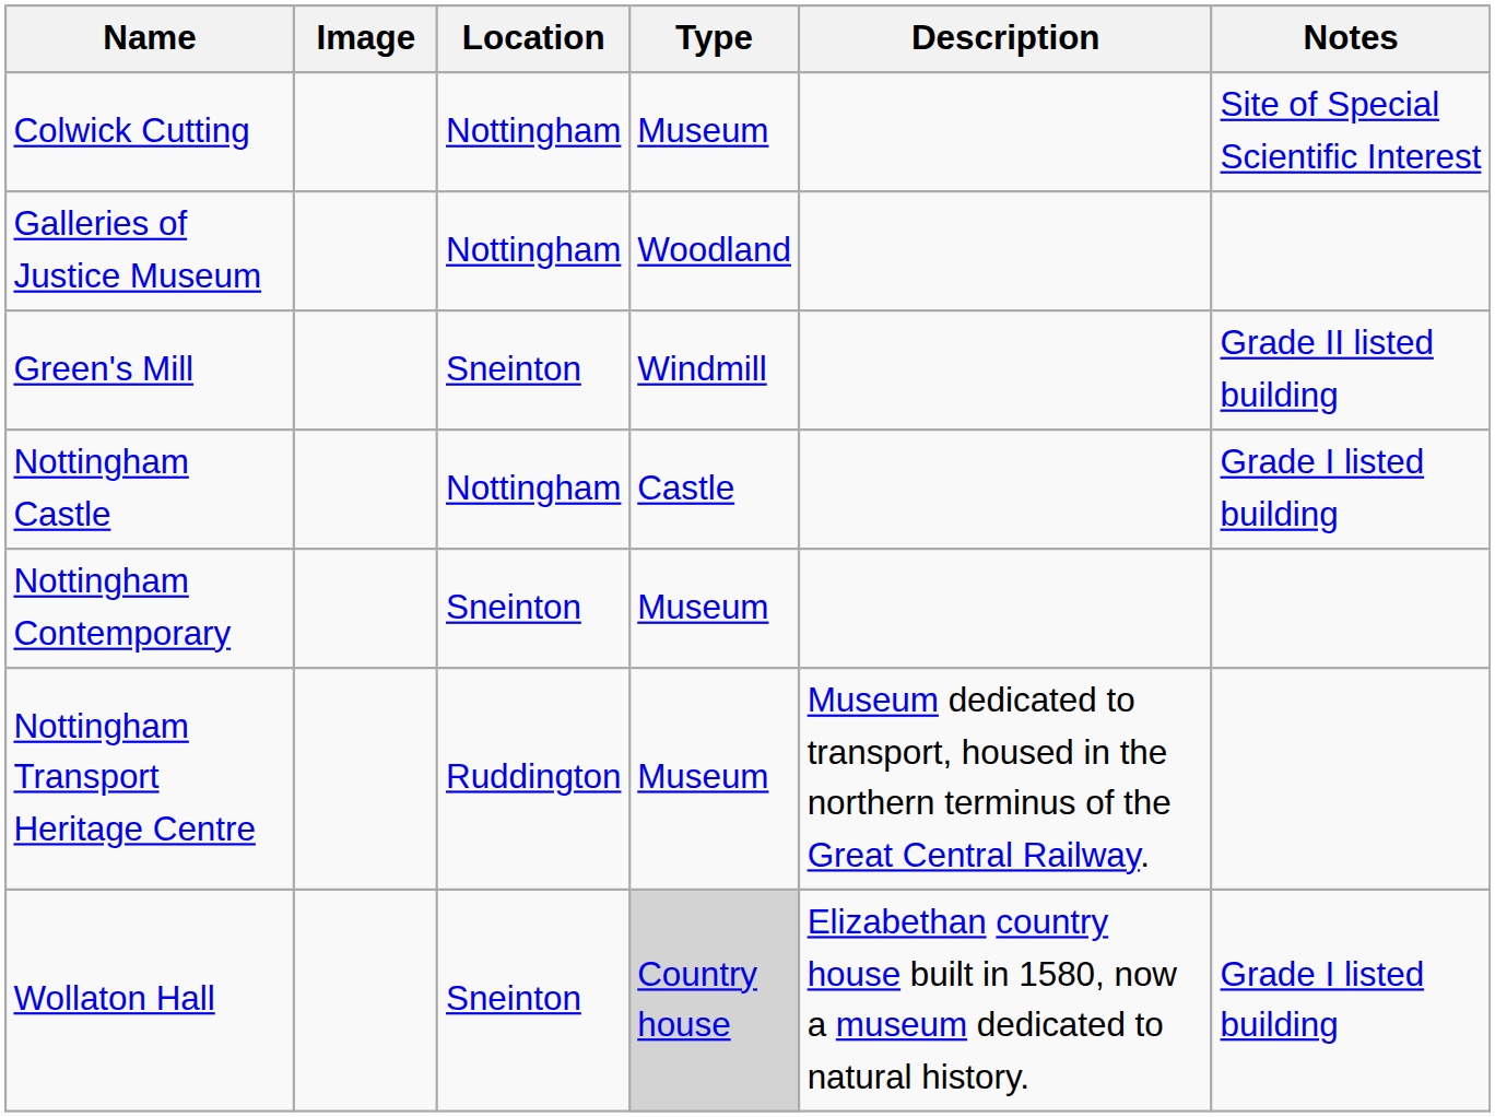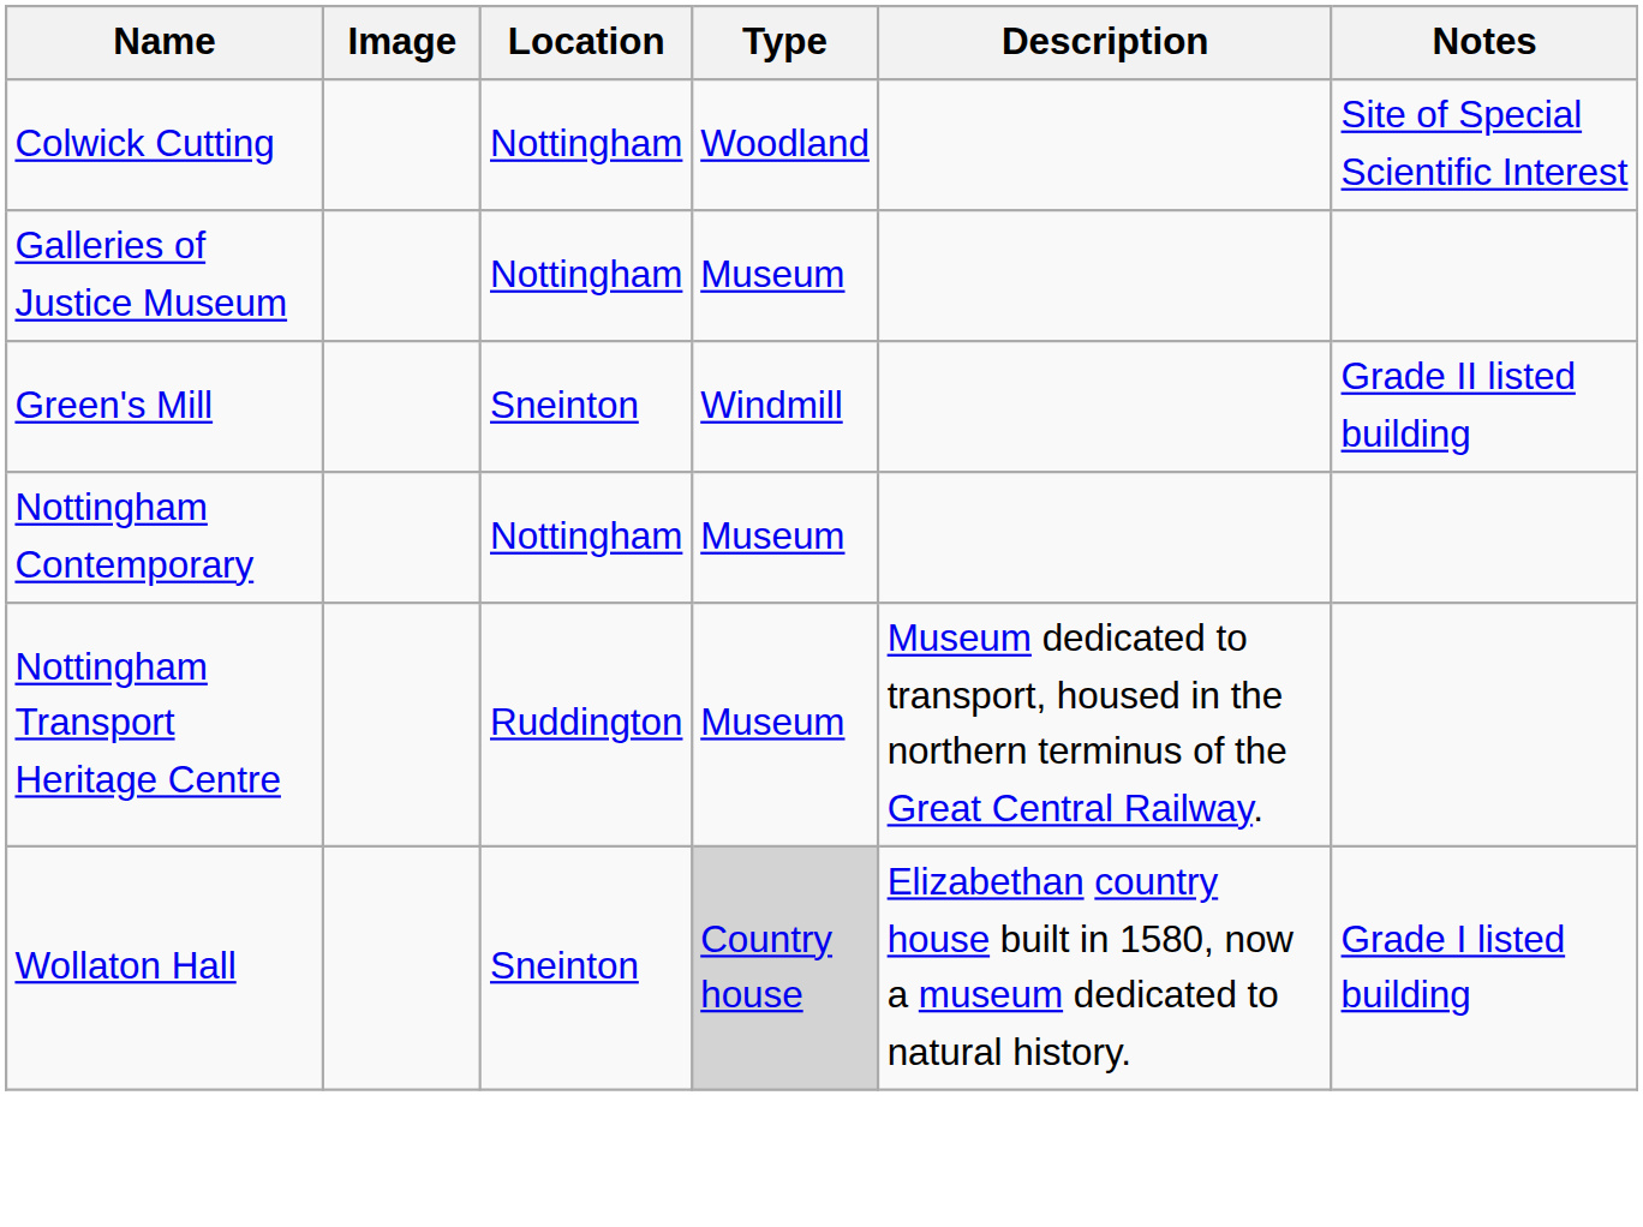Colwick Cutting | Type: Museum -> Woodland
Galleries of Justice Museum | Type: Woodland -> Museum
- row: Nottingham Castle | Nottingham | Castle | Grade I listed building
Nottingham Contemporary | Location: Sneinton -> Nottingham
